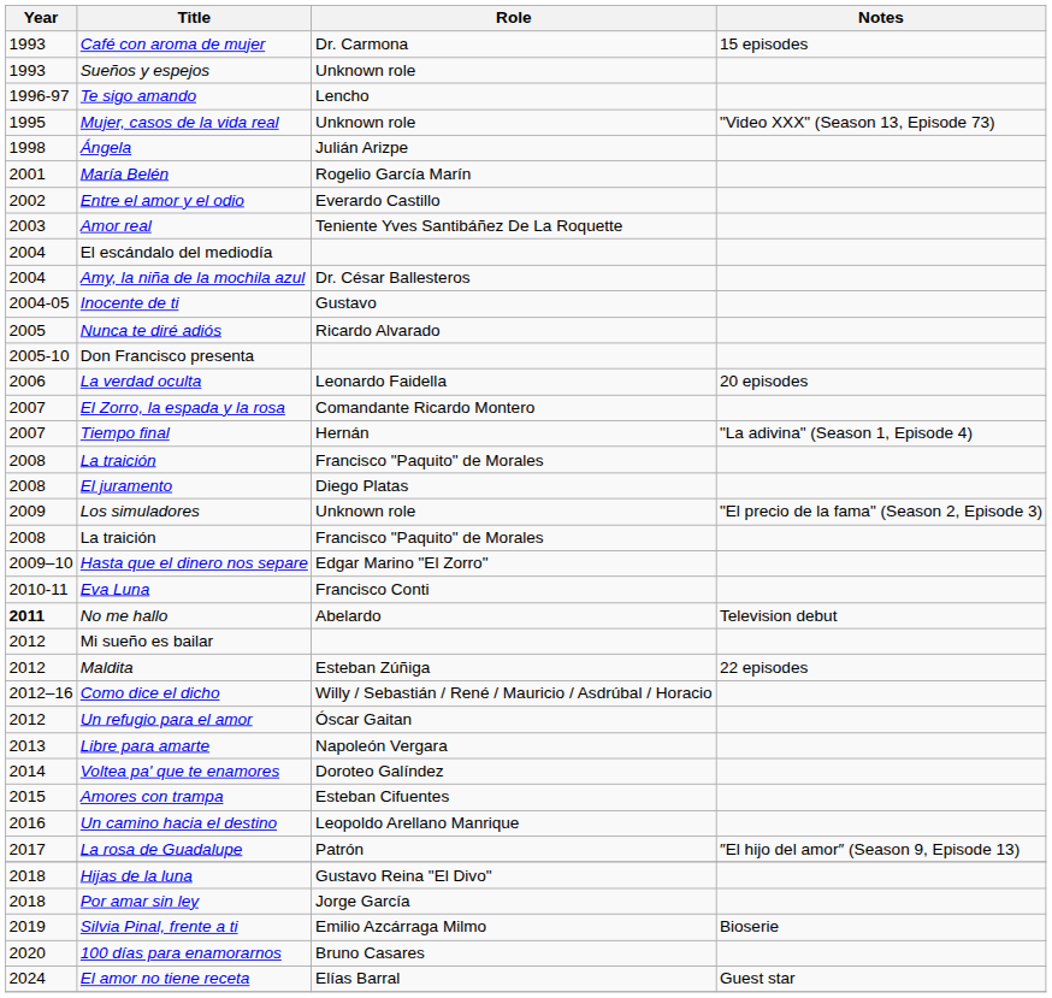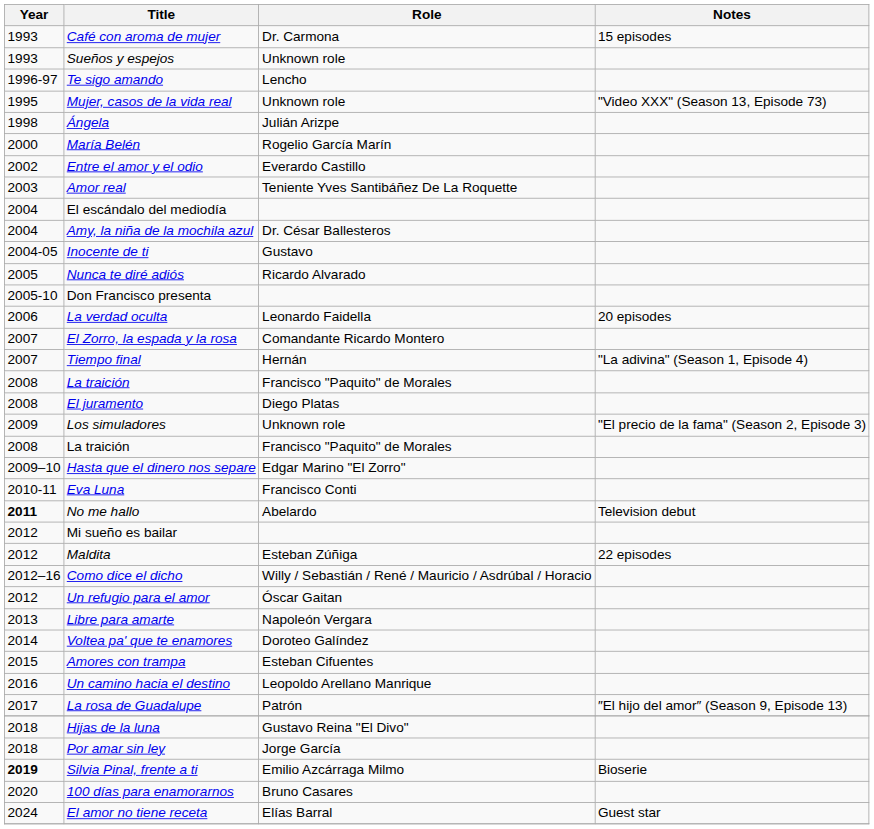María Belén | Year: 2001 -> 2000
Silvia Pinal, frente a ti | Year: normal -> bold
